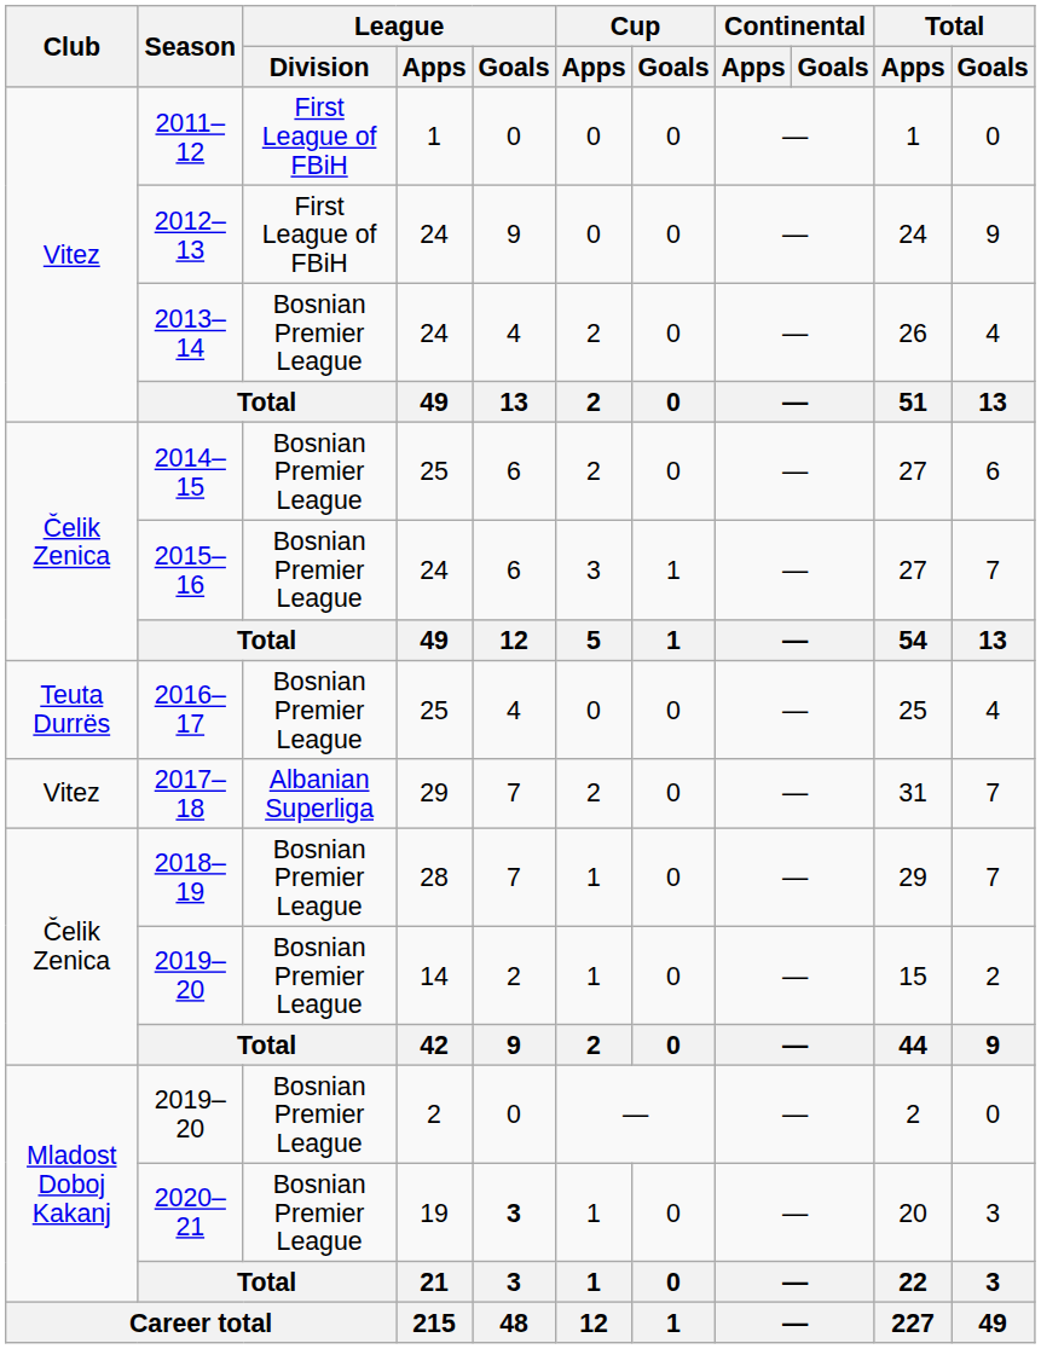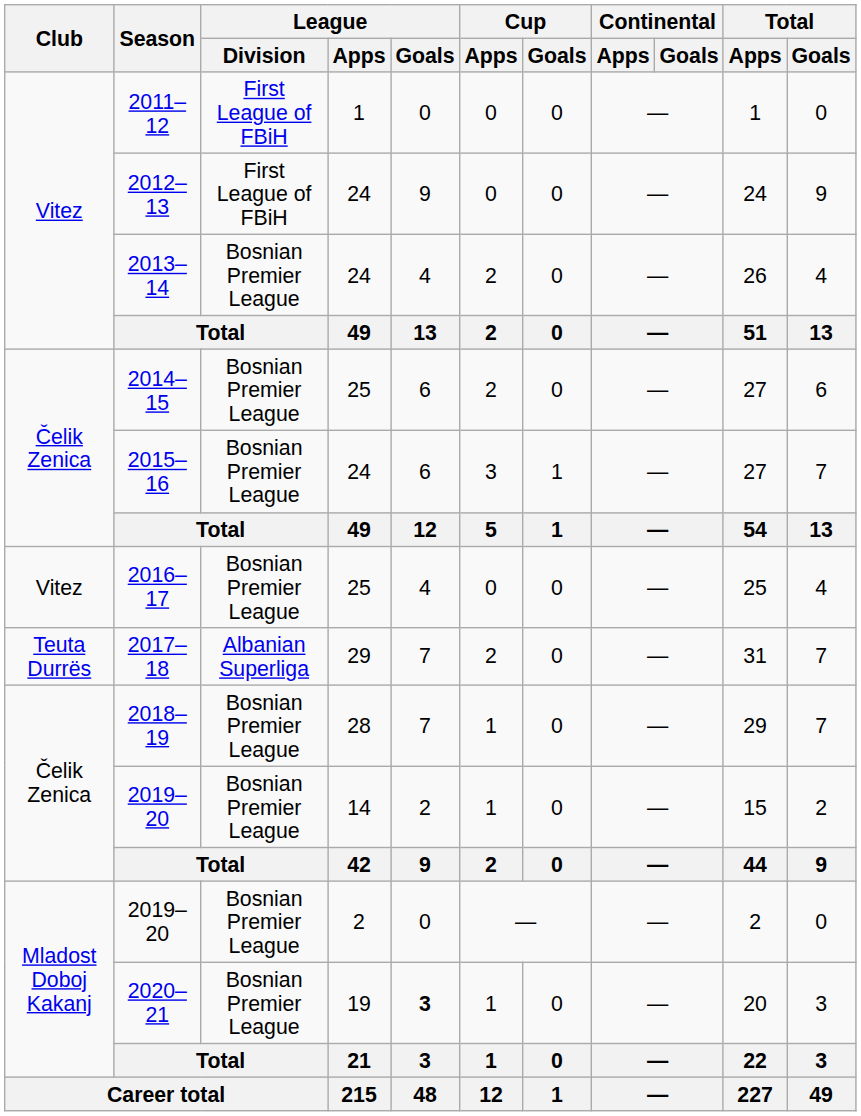2016–17 | Club: Teuta Durrës -> Vitez
2017–18 | Club: Vitez -> Teuta Durrës
